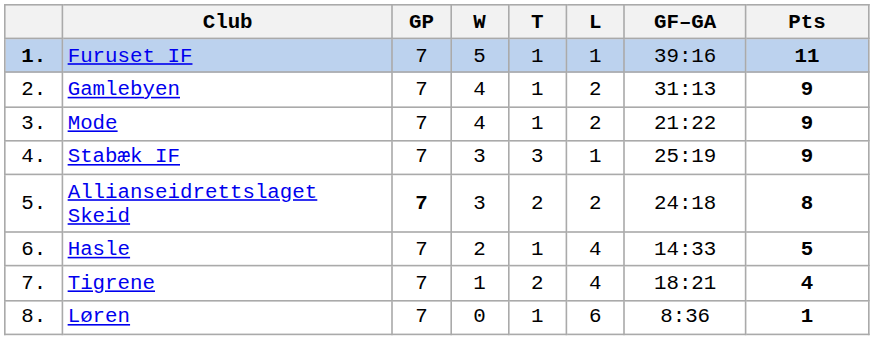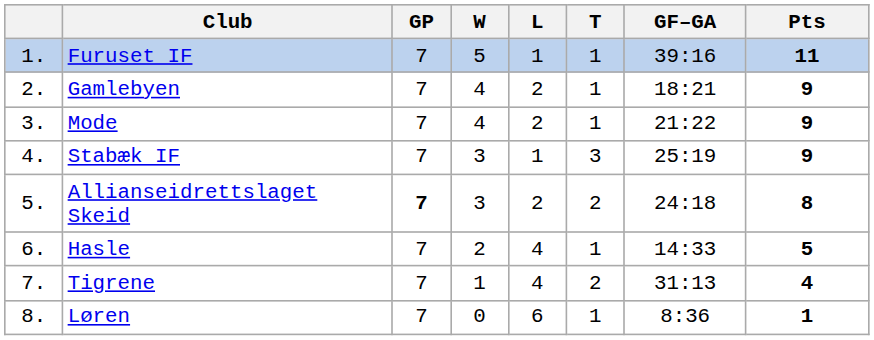columns swapped: T <-> L
Furuset IF | column 1: bold -> normal
Gamlebyen | GF–GA: 31:13 -> 18:21
Tigrene | GF–GA: 18:21 -> 31:13
